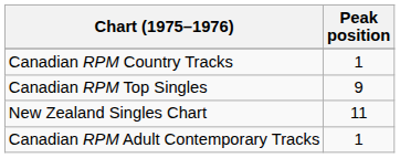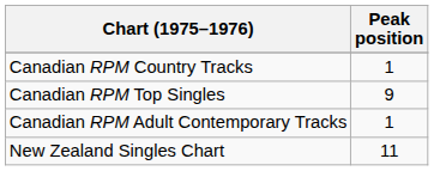rows swapped: Canadian RPM Adult Contemporary Tracks <-> New Zealand Singles Chart
